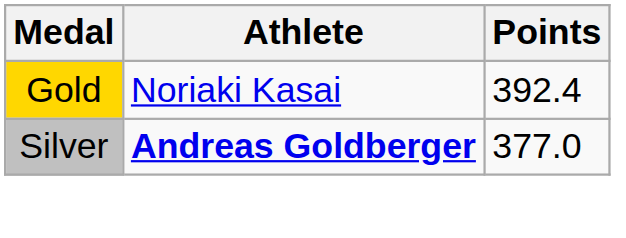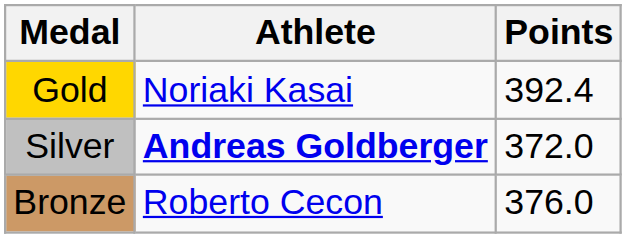Silver | Points: 377.0 -> 372.0
+ row: Bronze | Roberto Cecon | 376.0
